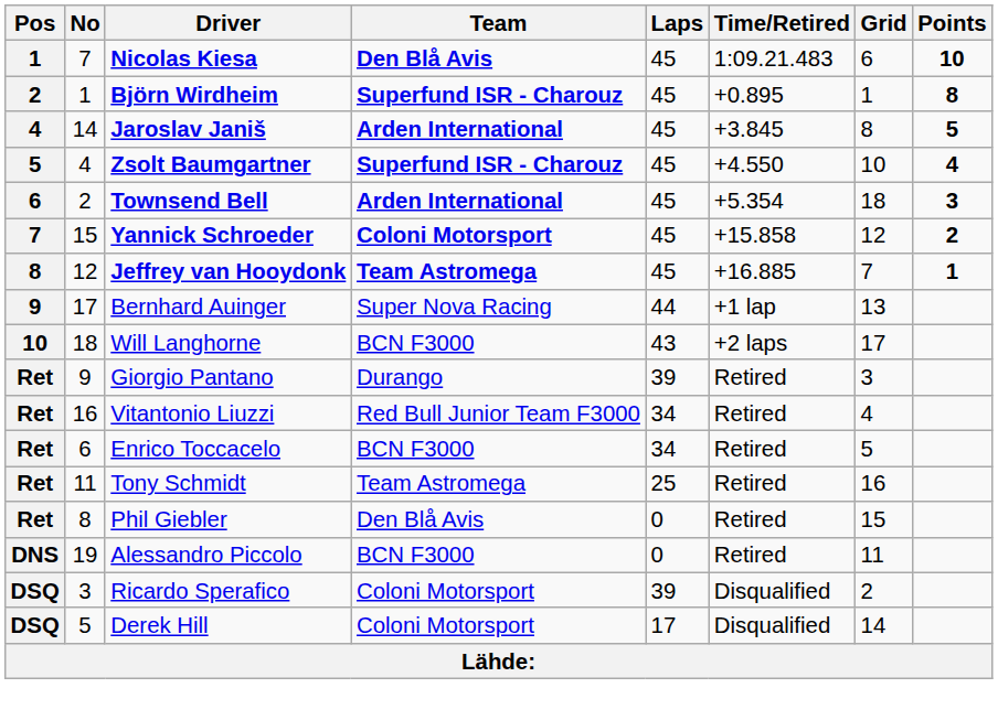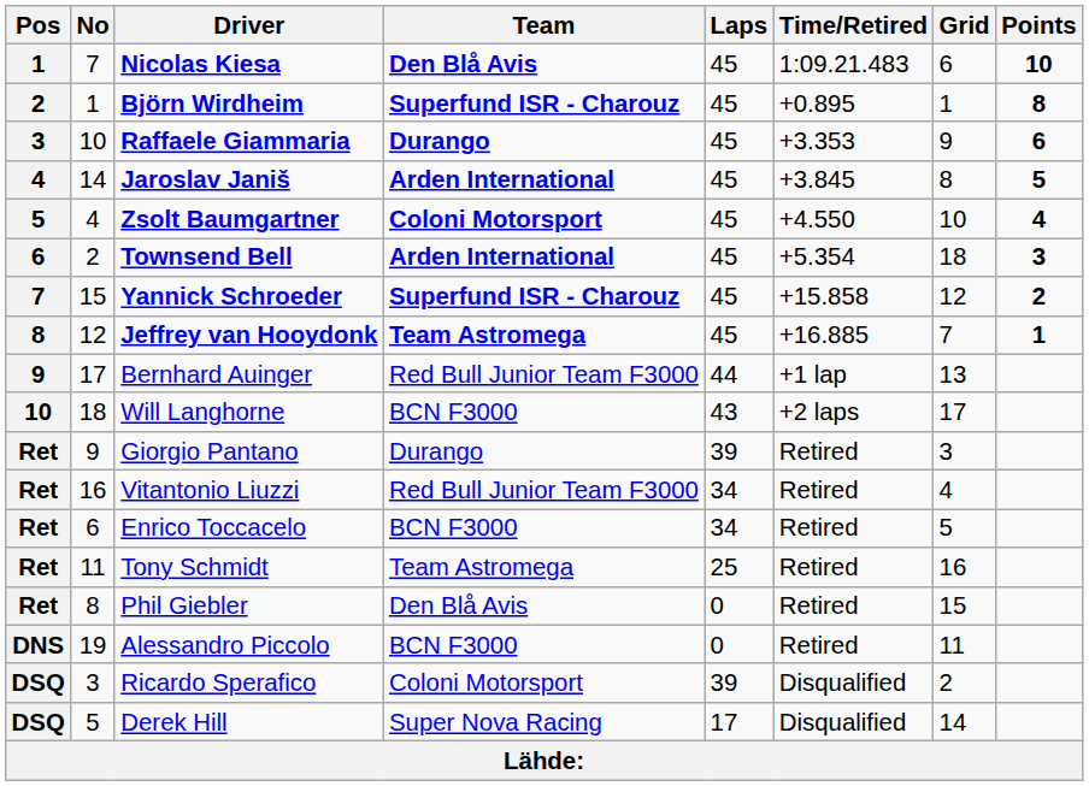+ row: 3 | 10 | Raffaele Giammaria | Durango | 45 | +3.353 | 9 | 6
Zsolt Baumgartner | Team: Superfund ISR - Charouz -> Coloni Motorsport
Yannick Schroeder | Team: Coloni Motorsport -> Superfund ISR - Charouz
Bernhard Auinger | Team: Super Nova Racing -> Red Bull Junior Team F3000
Derek Hill | Team: Coloni Motorsport -> Super Nova Racing
